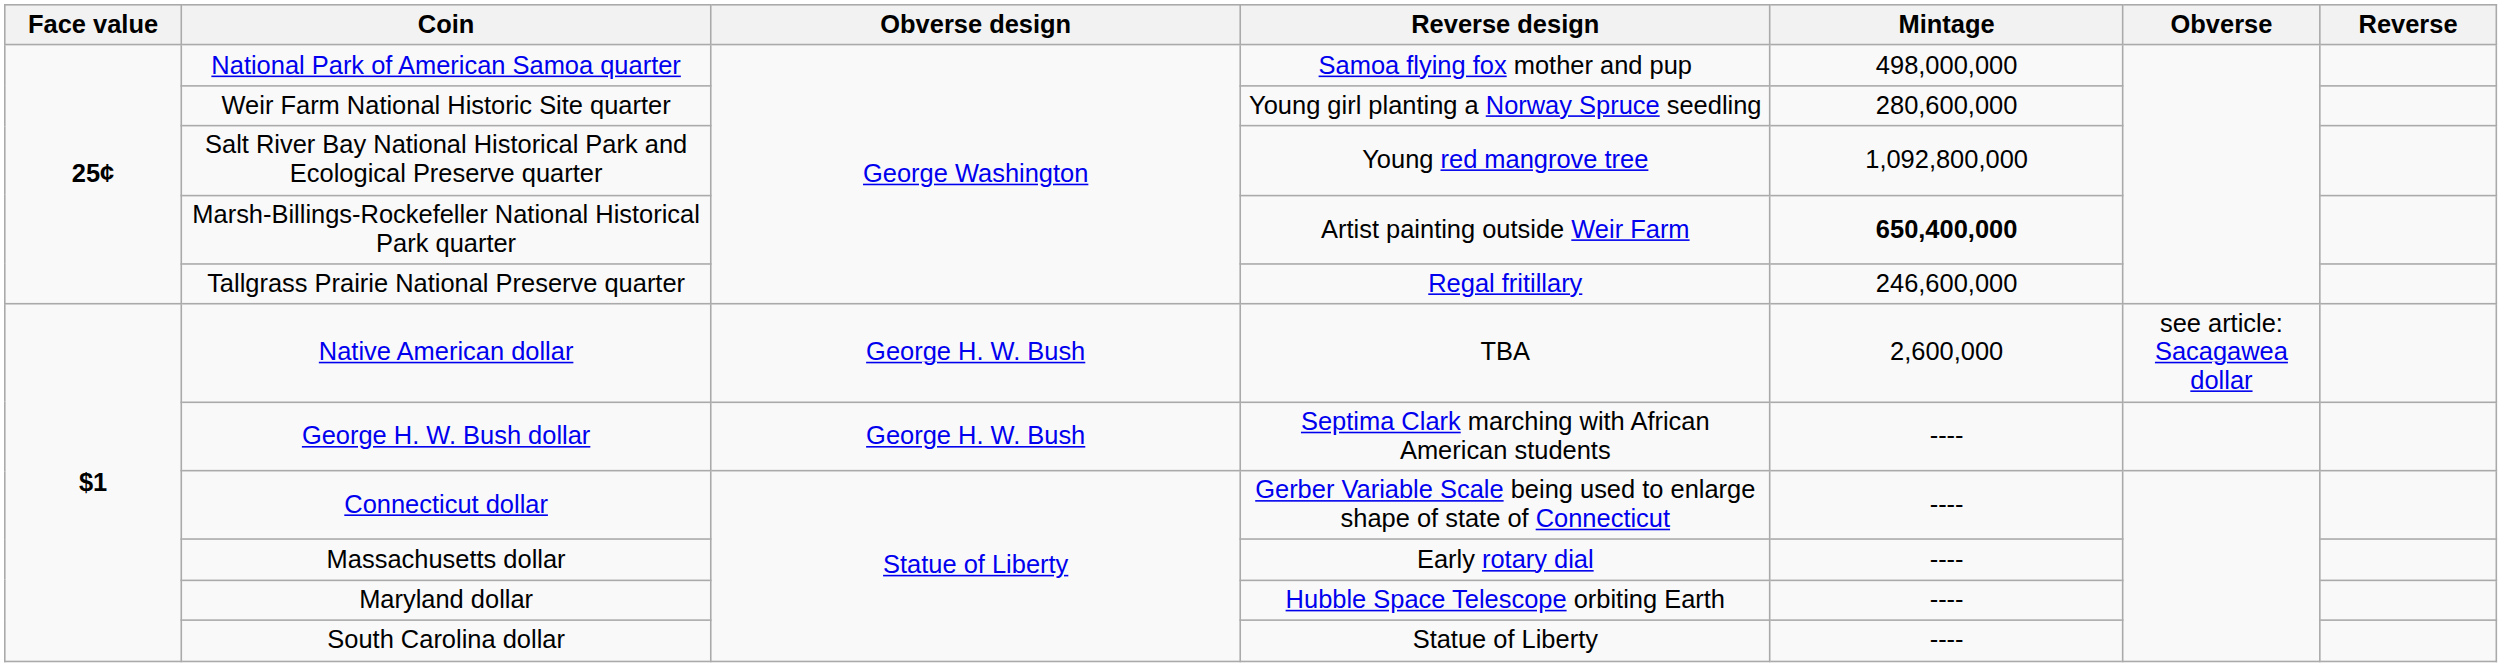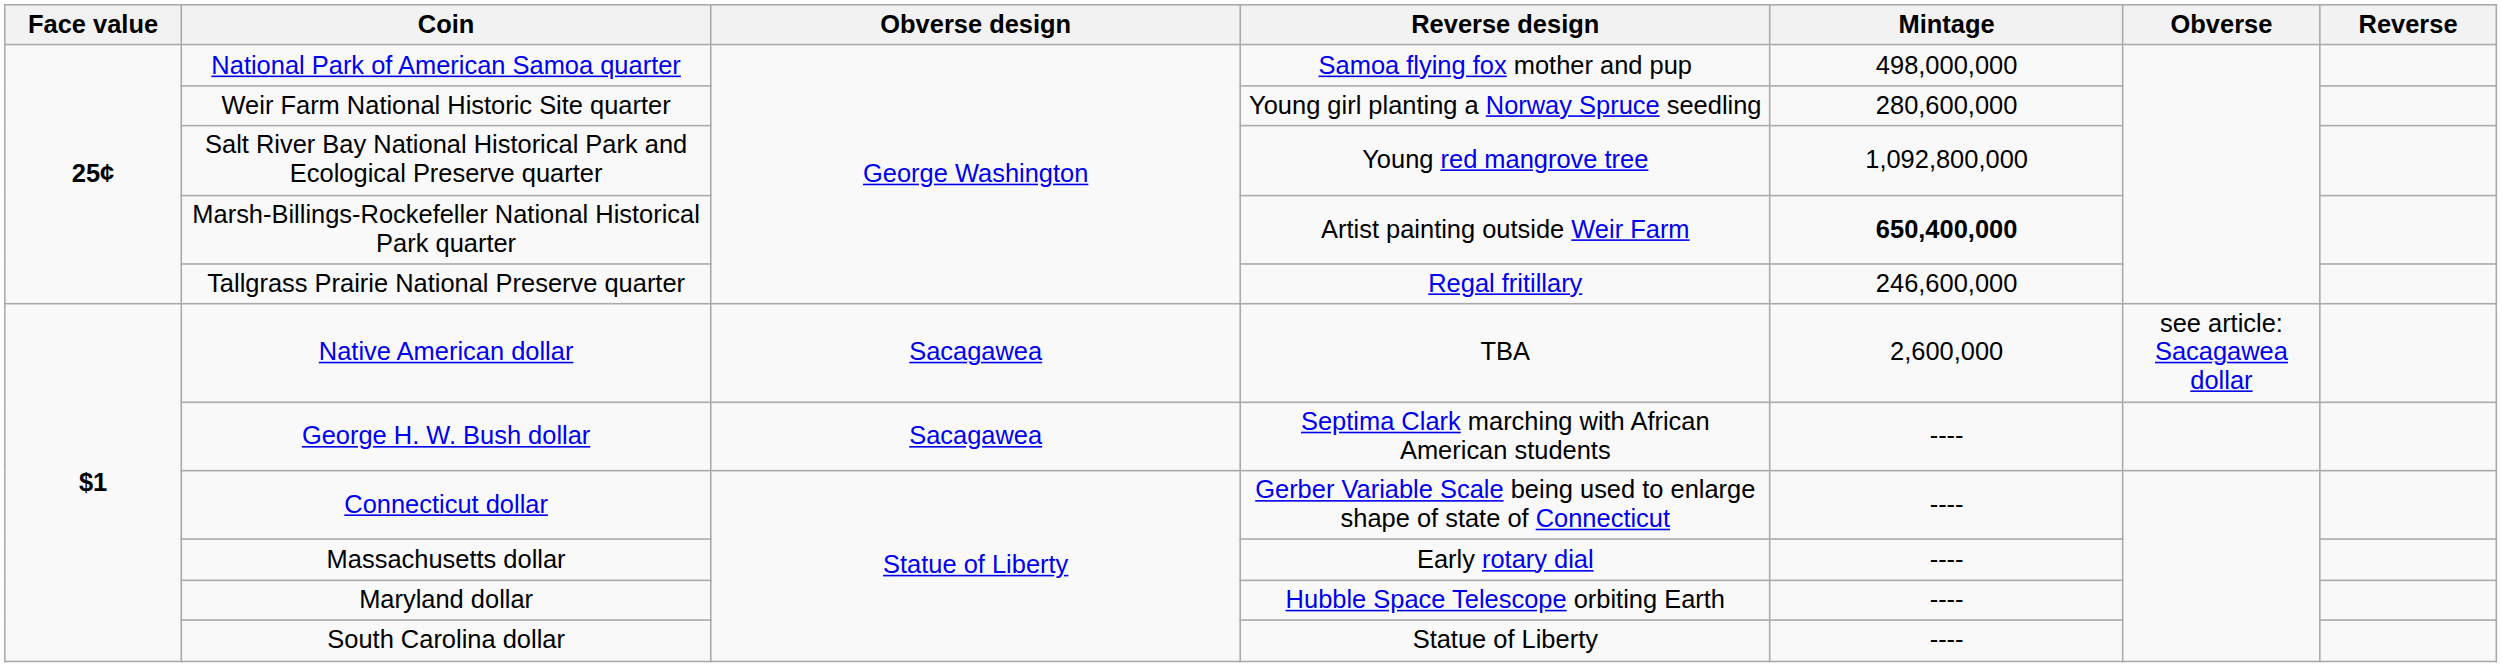Native American dollar | Obverse design: George H. W. Bush -> Sacagawea
George H. W. Bush dollar | Obverse design: George H. W. Bush -> Sacagawea
